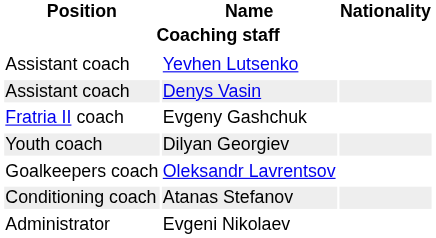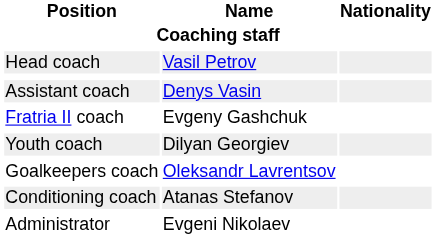+ row: Head coach | Vasil Petrov
- row: Assistant coach | Yevhen Lutsenko
